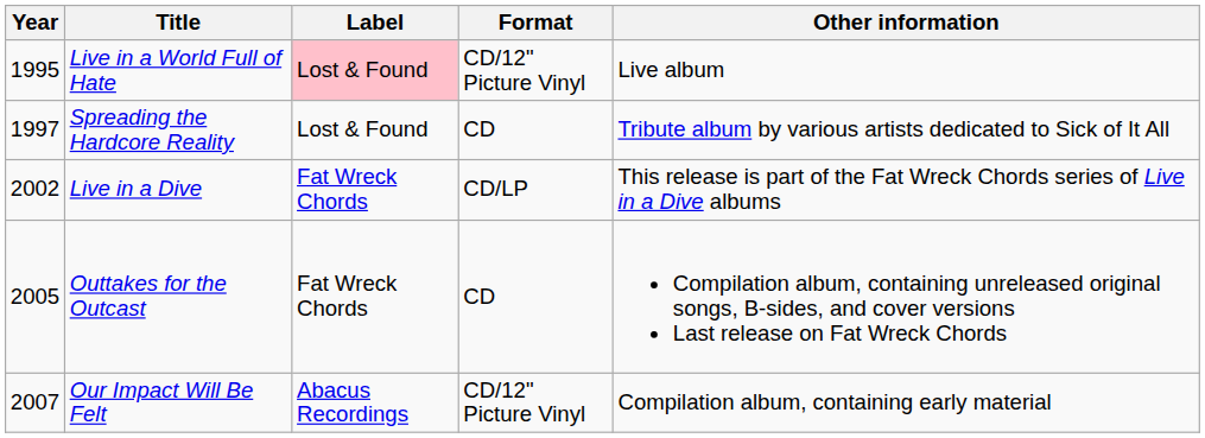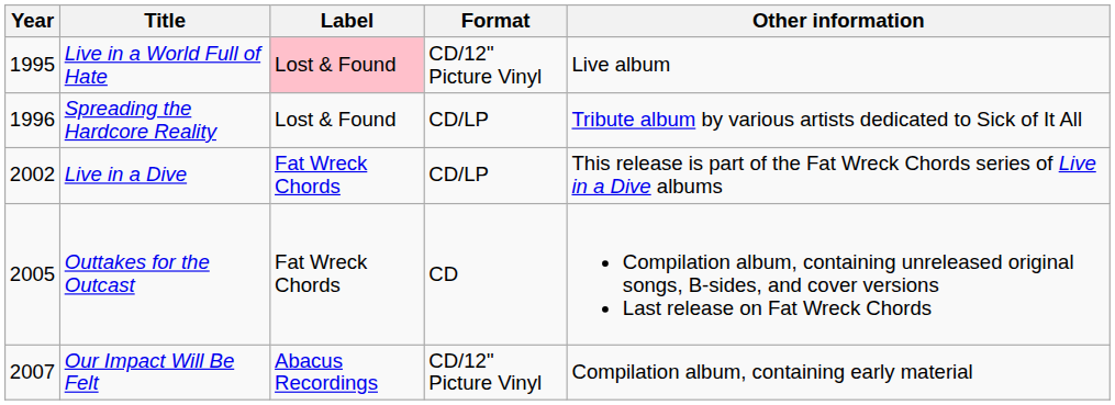Spreading the Hardcore Reality | Year: 1997 -> 1996
Spreading the Hardcore Reality | Format: CD -> CD/LP
